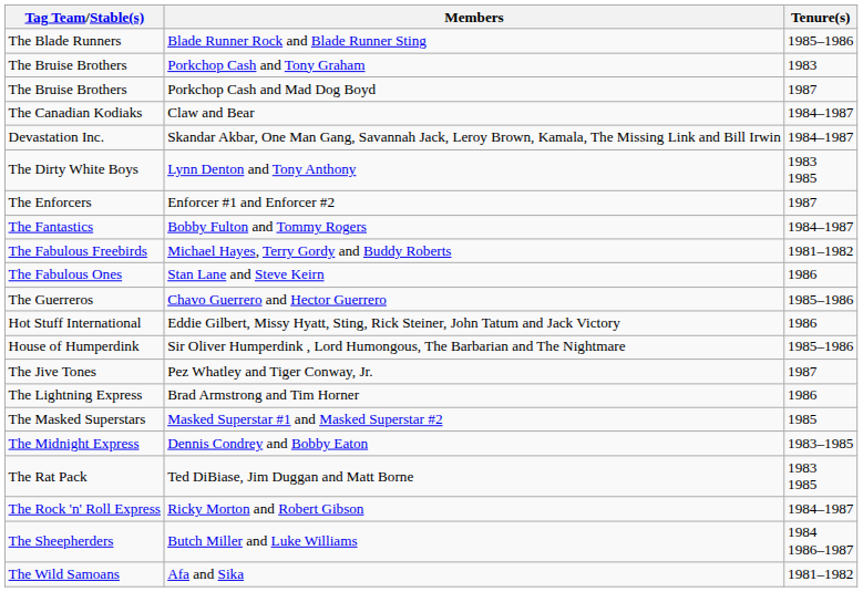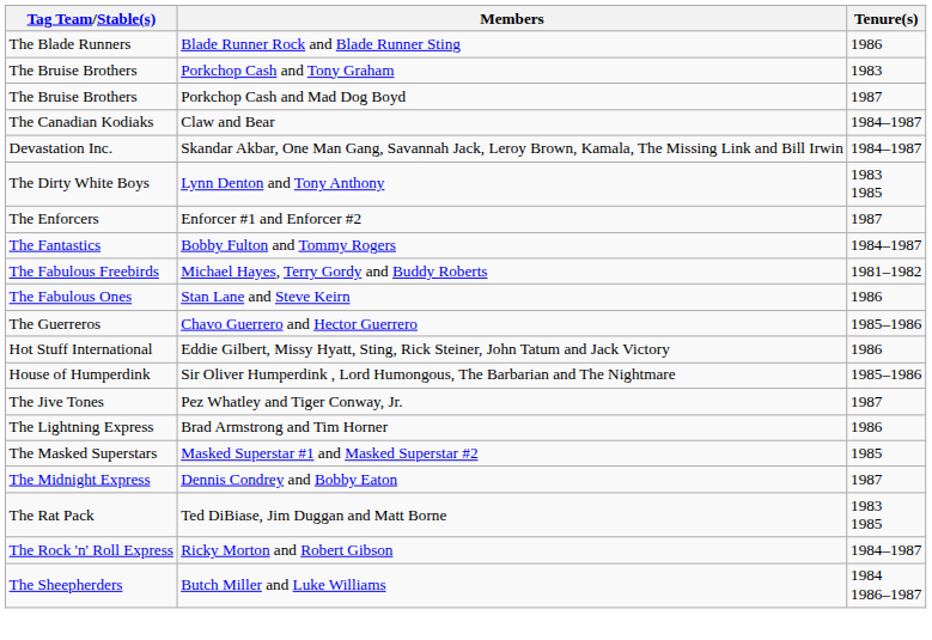Blade Runner Rock and Blade Runner Sting | Tenure(s): 1985–1986 -> 1986
Dennis Condrey and Bobby Eaton | Tenure(s): 1983–1985 -> 1987
- row: The Wild Samoans | Afa and Sika | 1981–1982
